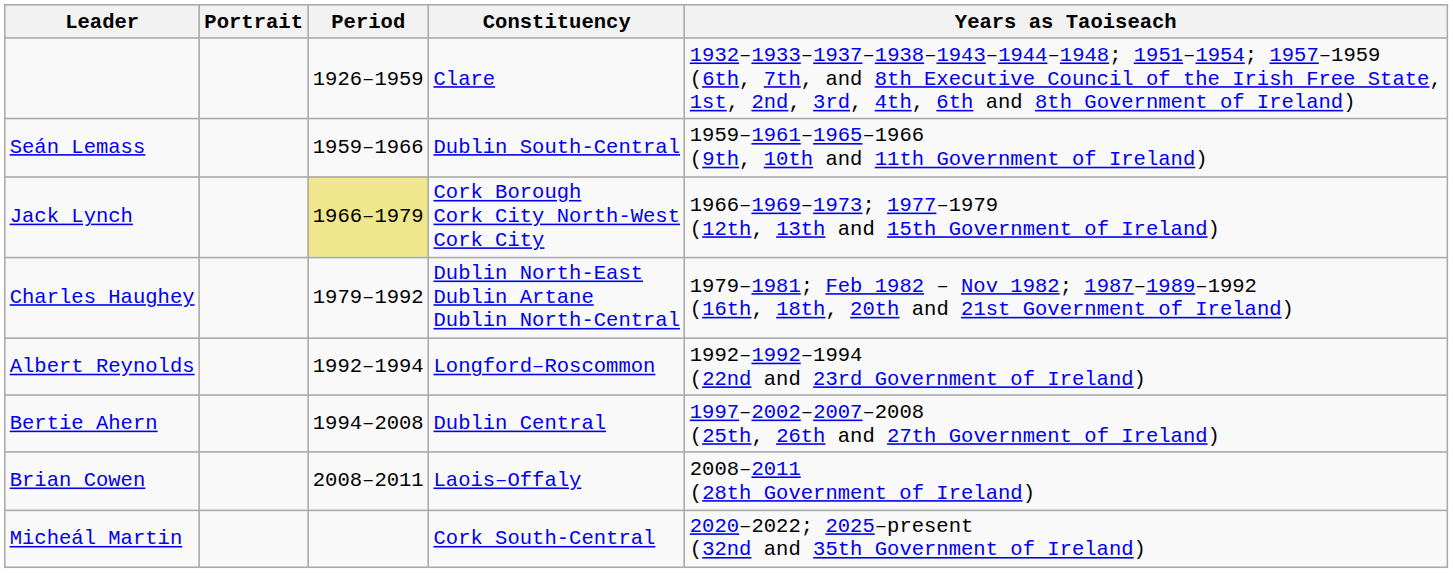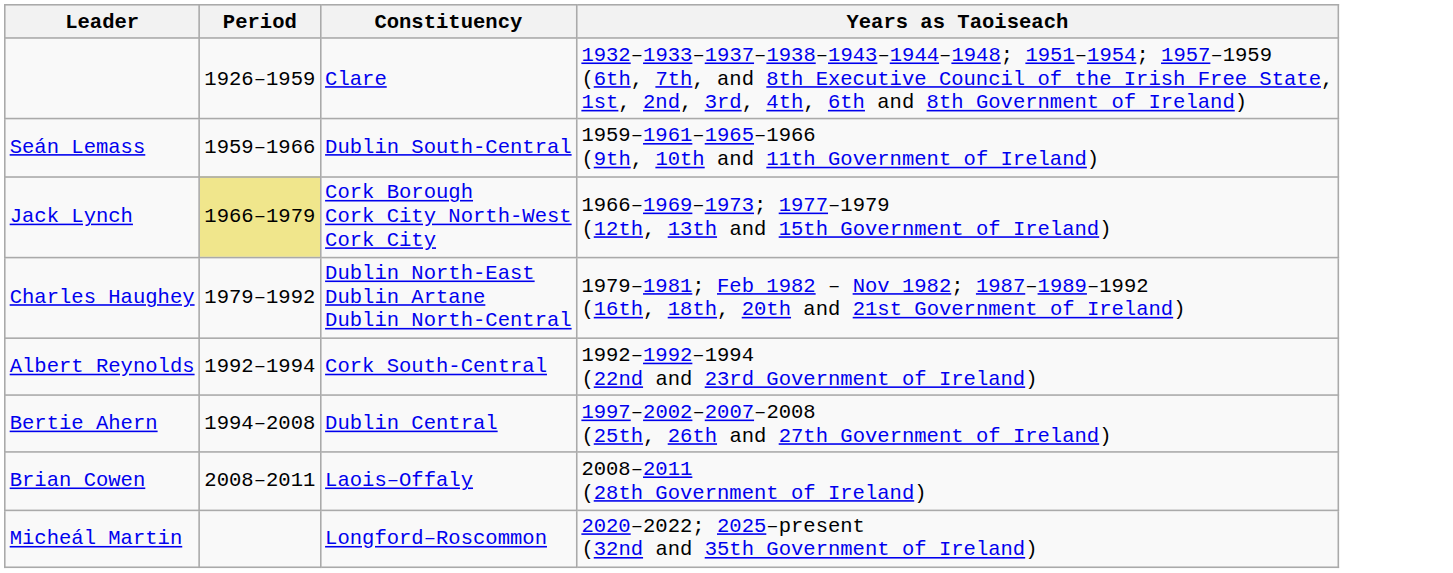- column: Portrait
Albert Reynolds | Constituency: Longford–Roscommon -> Cork South-Central
Micheál Martin | Constituency: Cork South-Central -> Longford–Roscommon
